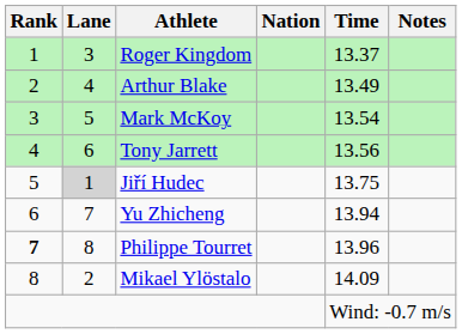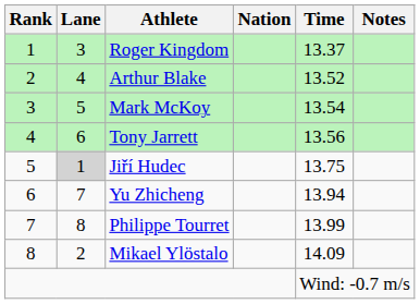Arthur Blake | Time: 13.49 -> 13.52
Philippe Tourret | Rank: bold -> normal
Philippe Tourret | Time: 13.96 -> 13.99
